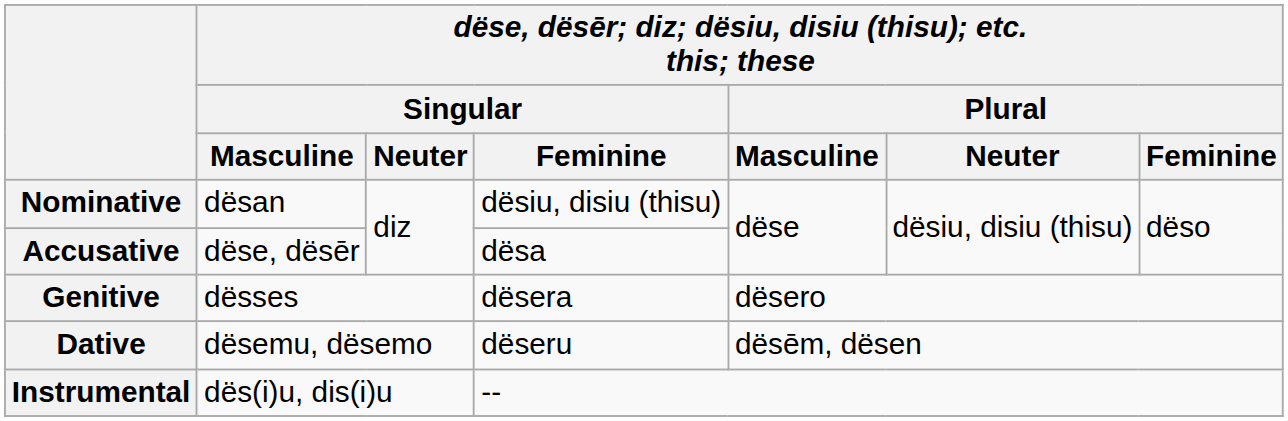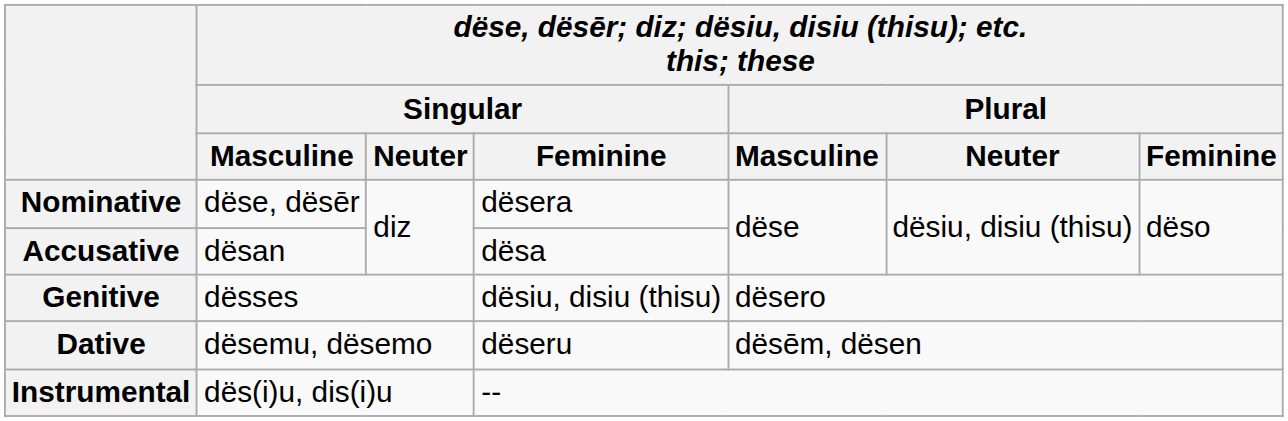Nominative | column 2: dësan -> dëse, dësēr
Nominative | column 4: dësiu, disiu (thisu) -> dësera
Accusative | column 2: dëse, dësēr -> dësan
Genitive | column 4: dësera -> dësiu, disiu (thisu)
